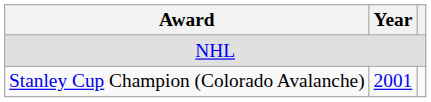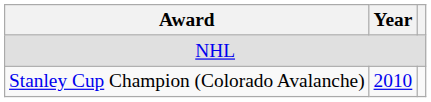Stanley Cup Champion (Colorado Avalanche) | Year: 2001 -> 2010
